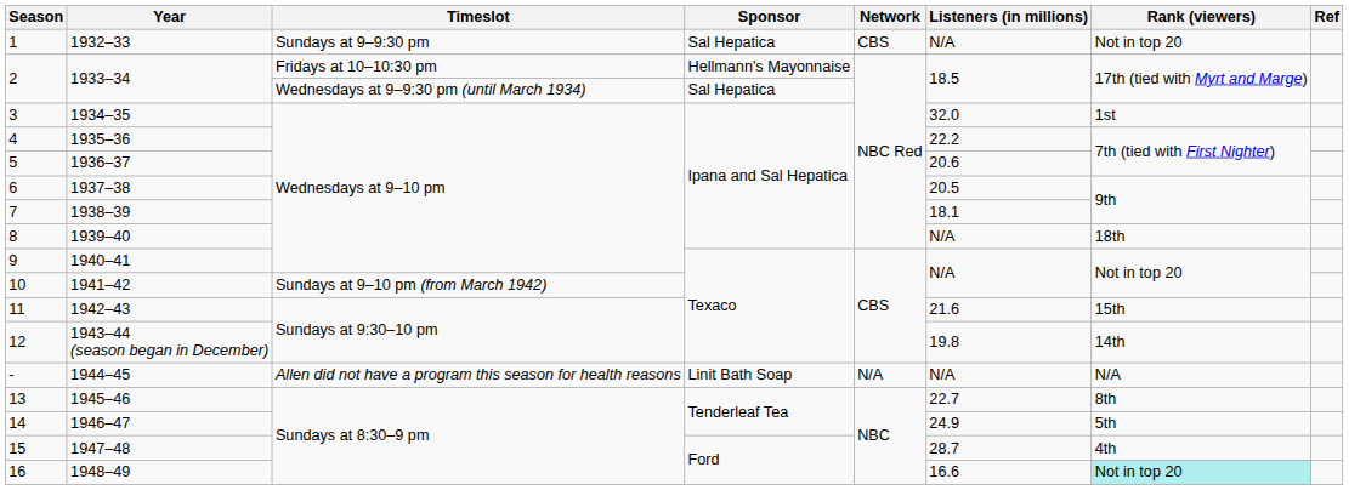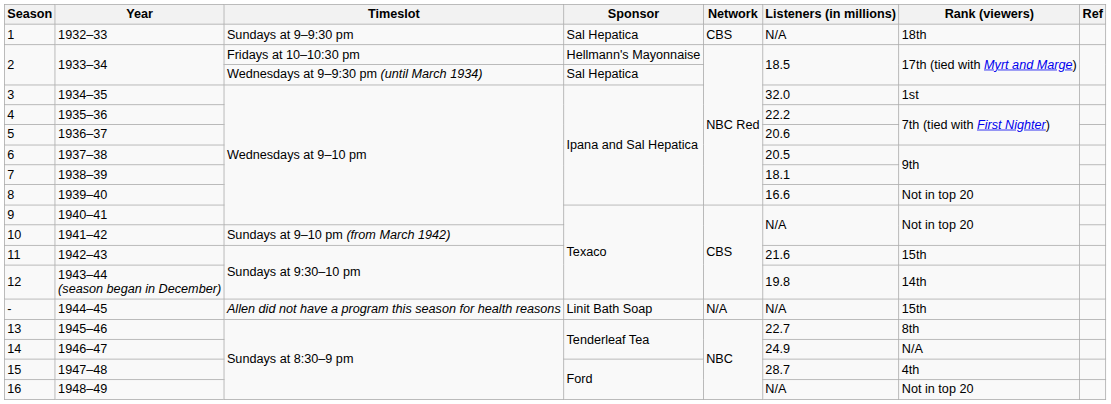1 | Rank (viewers): Not in top 20 -> 18th
8 | Listeners (in millions): N/A -> 16.6
8 | Rank (viewers): 18th -> Not in top 20
- | Rank (viewers): N/A -> 15th
14 | Rank (viewers): 5th -> N/A
16 | Listeners (in millions): 16.6 -> N/A
16 | Rank (viewers): paleturquoise background -> no background
